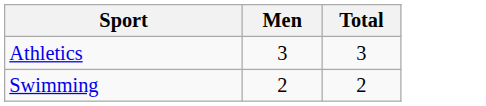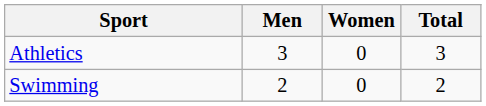+ column: Women | 0 | 0
